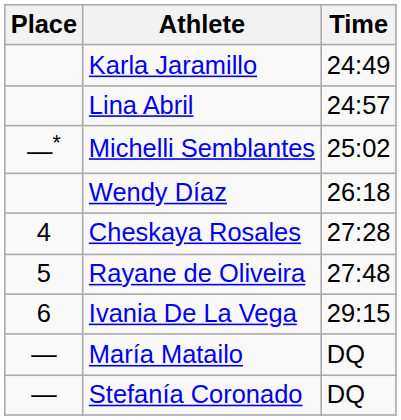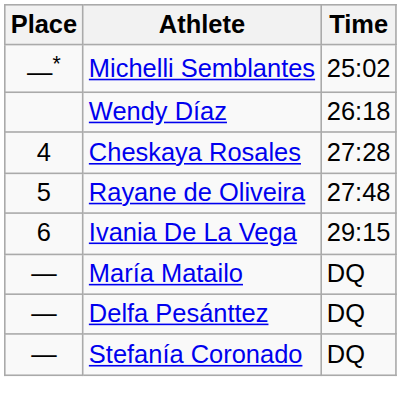- row: Karla Jaramillo | 24:49
- row: Lina Abril | 24:57
+ row: — | Delfa Pesánttez | DQ
